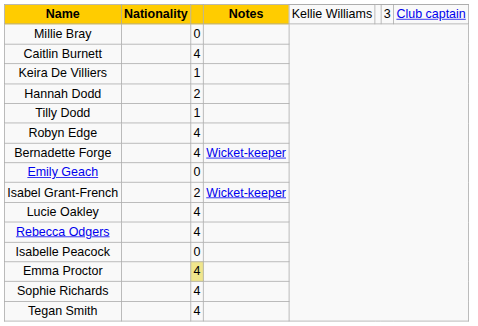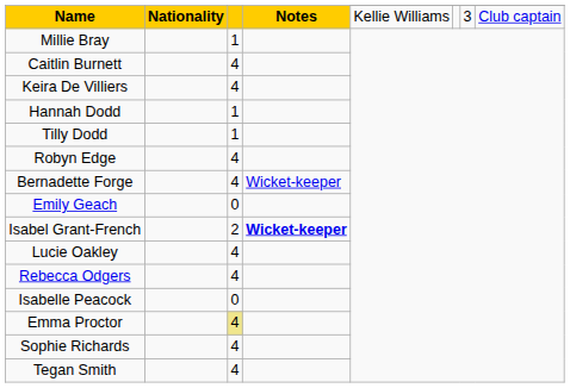Millie Bray | column 3: 0 -> 1
Keira De Villiers | column 3: 1 -> 4
Hannah Dodd | column 3: 2 -> 1
Isabel Grant-French | Notes: normal -> bold
